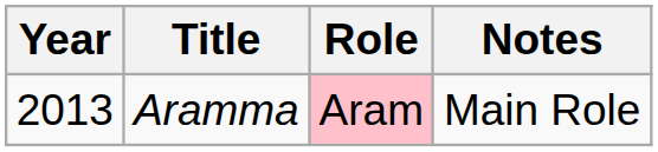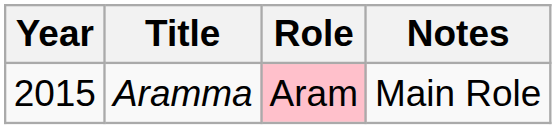Aramma | Year: 2013 -> 2015
